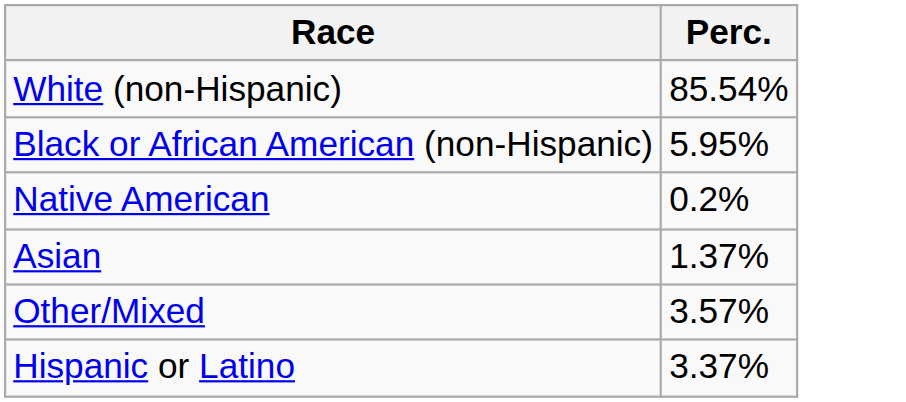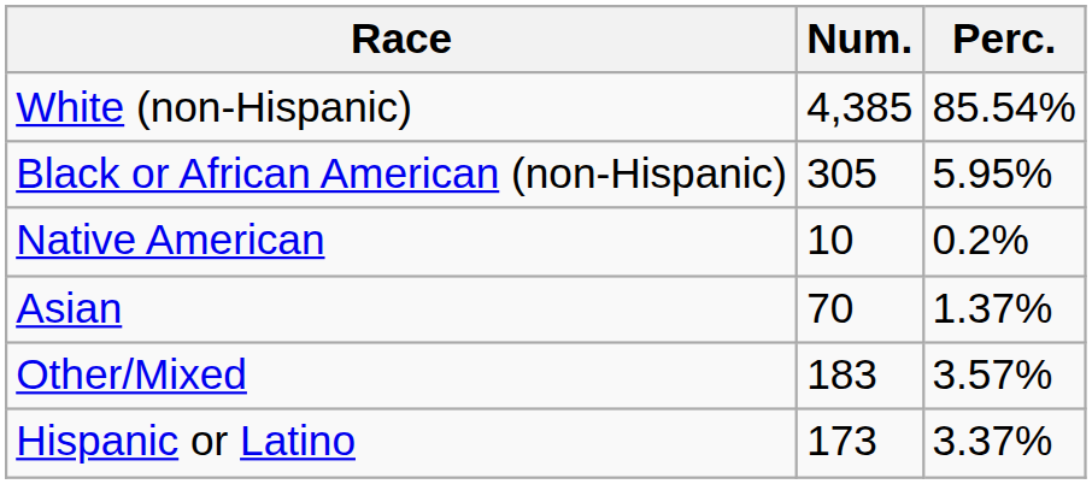+ column: Num. | 4,385 | 305 | 10 | 70 | 183 | 173
